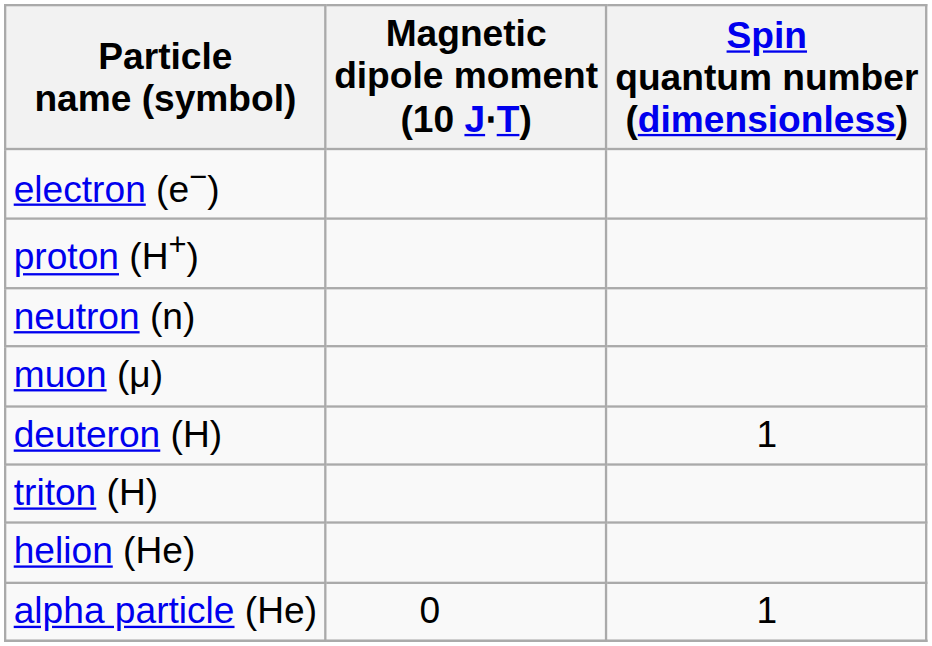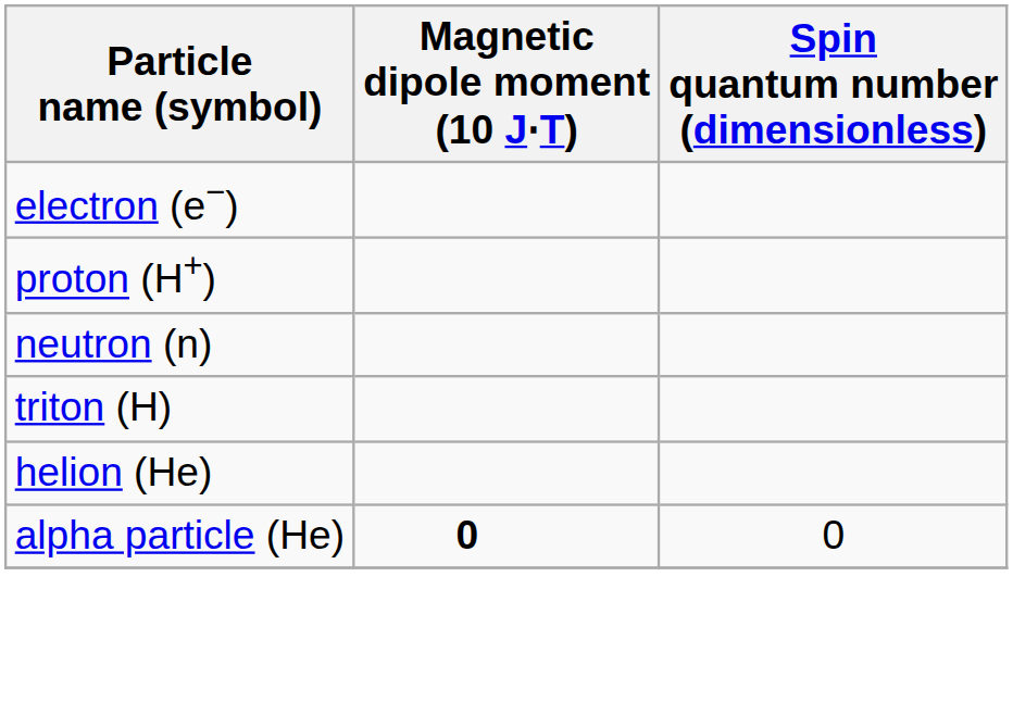- row: muon (μ)
- row: deuteron (H) | 1
alpha particle (He) | Magnetic dipole moment (10 J⋅T): normal -> bold
alpha particle (He) | Spin quantum number (dimensionless): 1 -> 0
